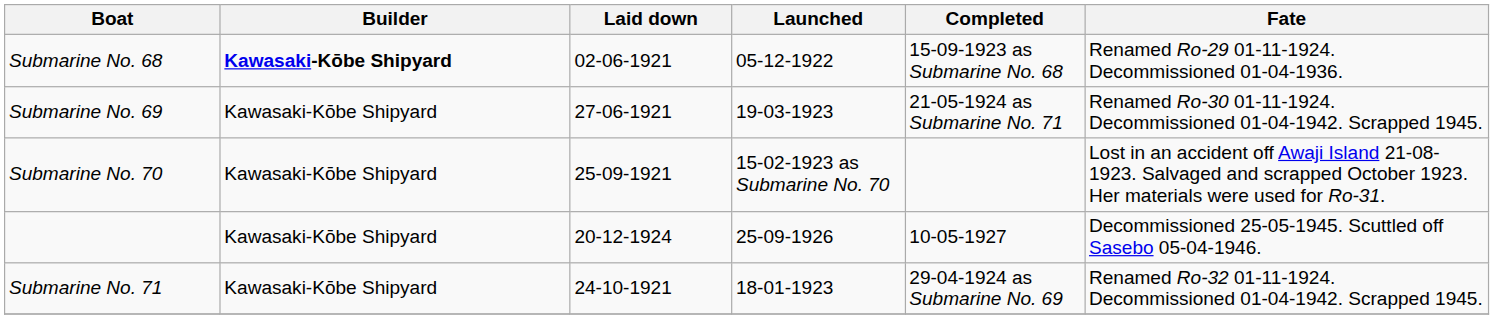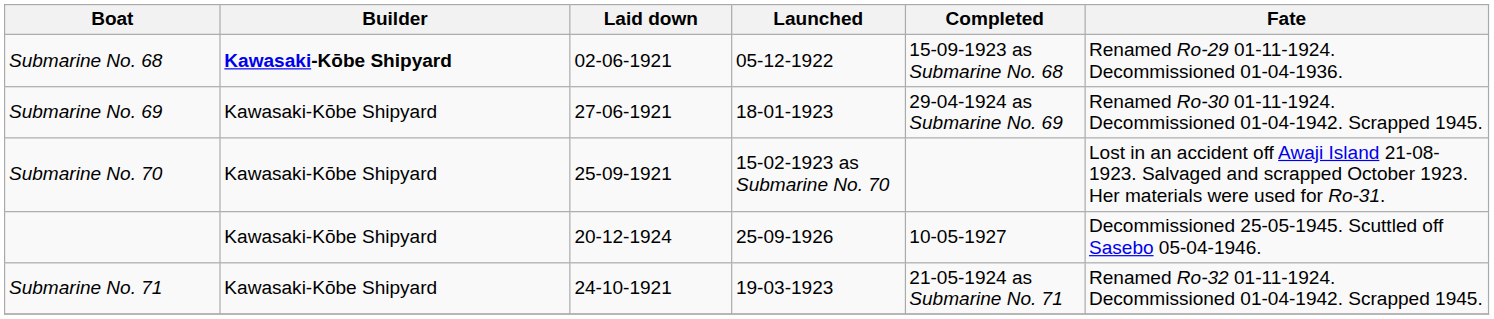Submarine No. 69 | Launched: 19-03-1923 -> 18-01-1923
Submarine No. 69 | Completed: 21-05-1924 as Submarine No. 71 -> 29-04-1924 as Submarine No. 69
Submarine No. 71 | Launched: 18-01-1923 -> 19-03-1923
Submarine No. 71 | Completed: 29-04-1924 as Submarine No. 69 -> 21-05-1924 as Submarine No. 71
